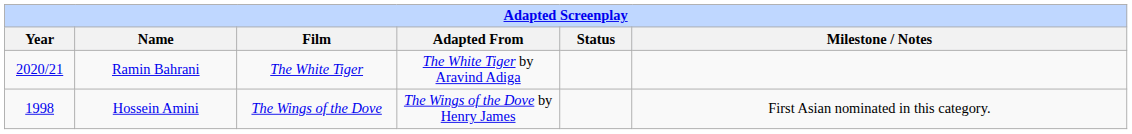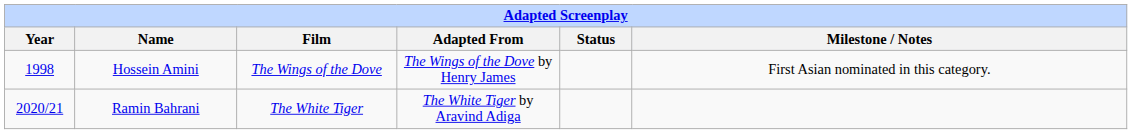rows swapped: Hossein Amini <-> Ramin Bahrani
